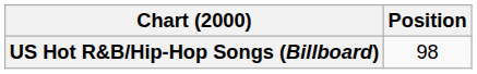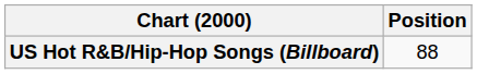US Hot R&B/Hip-Hop Songs (Billboard) | Position: 98 -> 88
